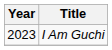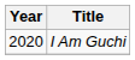I Am Guchi | Year: 2023 -> 2020
